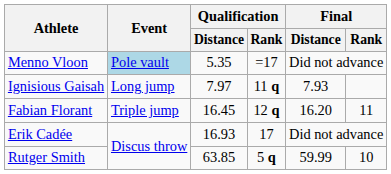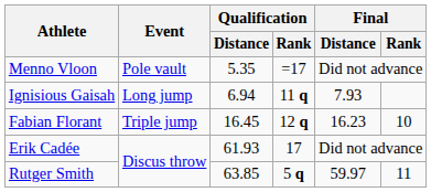Menno Vloon | Event: lightblue background -> no background
Ignisious Gaisah | Qualification / Distance: 7.97 -> 6.94
Fabian Florant | Final / Distance: 16.20 -> 16.23
Fabian Florant | Final / Rank: 11 -> 10
Erik Cadée | Qualification / Distance: 16.93 -> 61.93
Rutger Smith | Final / Distance: 59.99 -> 59.97
Rutger Smith | Final / Rank: 10 -> 11
